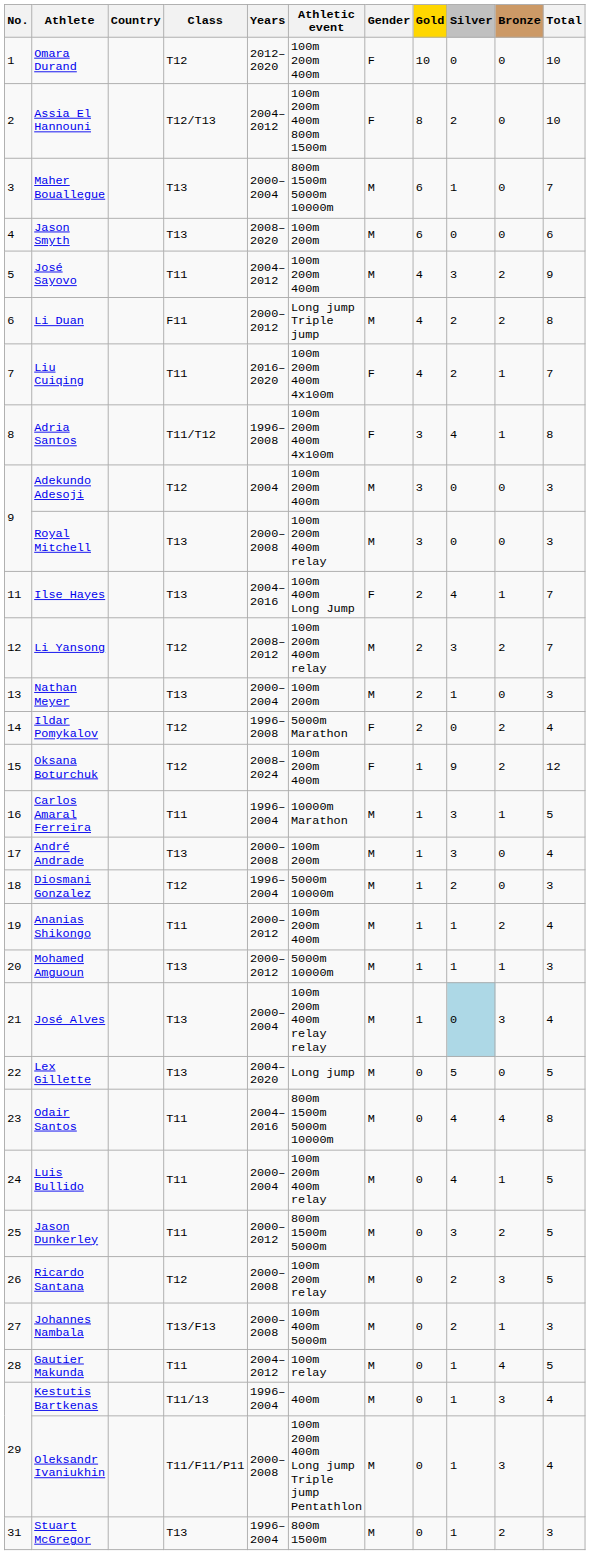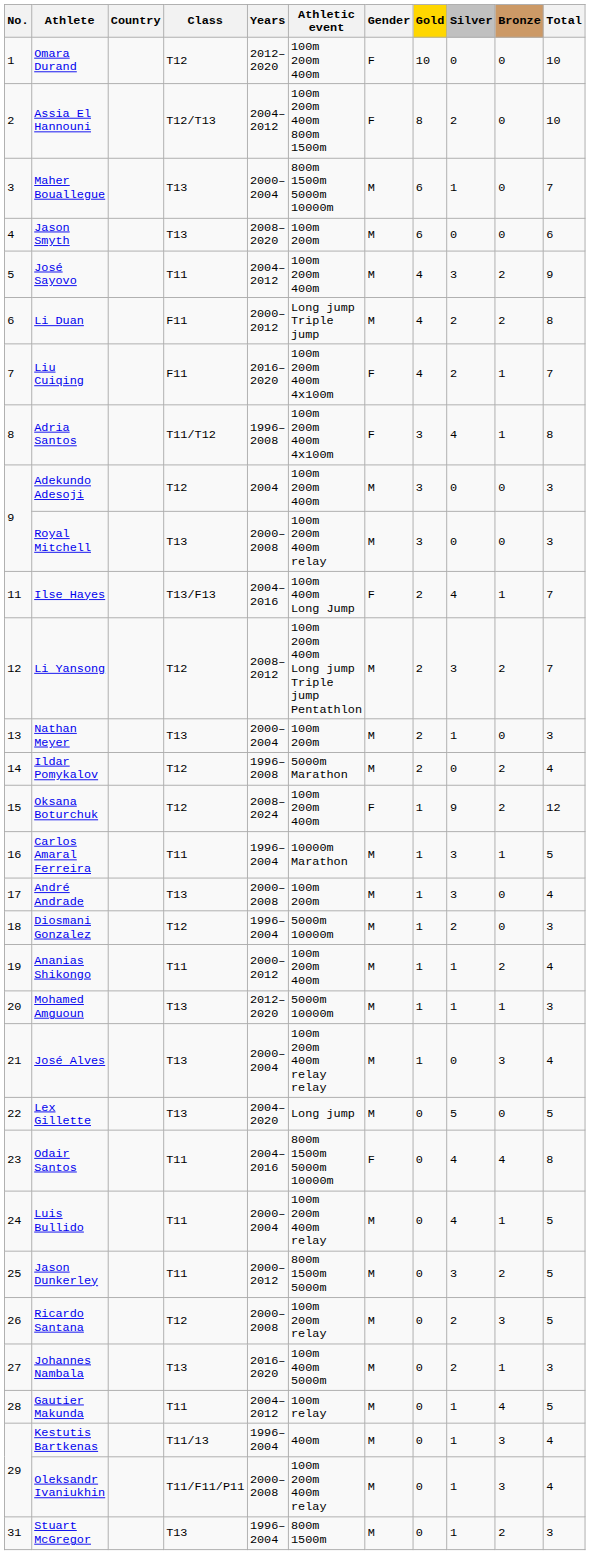Liu Cuiqing | Class: T11 -> F11
Ilse Hayes | Class: T13 -> T13/F13
Li Yansong | Athletic event: 100m 200m 400m relay -> 100m 200m 400m Long jump Triple jump Pentathlon
Ildar Pomykalov | Gender: F -> M
Mohamed Amguoun | Years: 2000–2012 -> 2012–2020
José Alves | Silver: lightblue background -> no background
Odair Santos | Gender: M -> F
Johannes Nambala | Class: T13/F13 -> T13
Johannes Nambala | Years: 2000–2008 -> 2016–2020
Oleksandr Ivaniukhin | Athletic event: 100m 200m 400m Long jump Triple jump Pentathlon -> 100m 200m 400m relay
